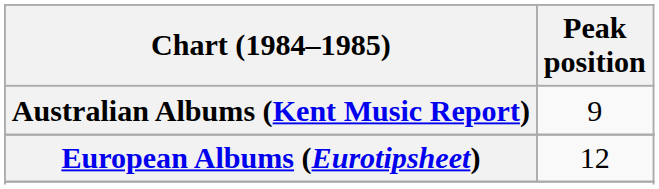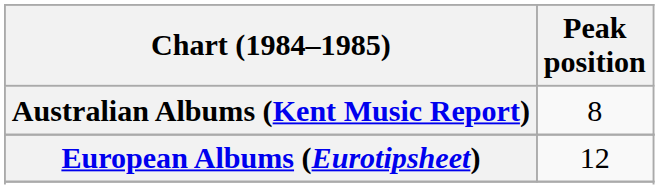Australian Albums (Kent Music Report) | Peak position: 9 -> 8
